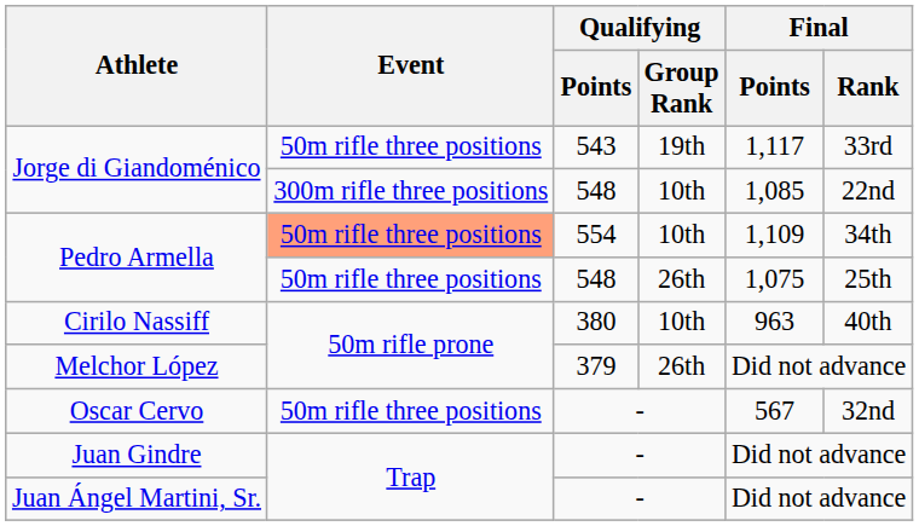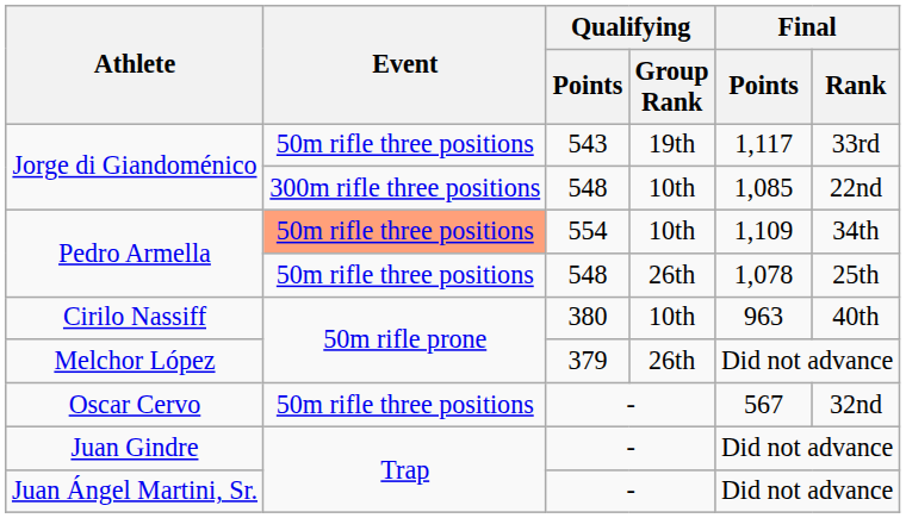Pedro Armella / 548 | Final / Points: 1,075 -> 1,078
